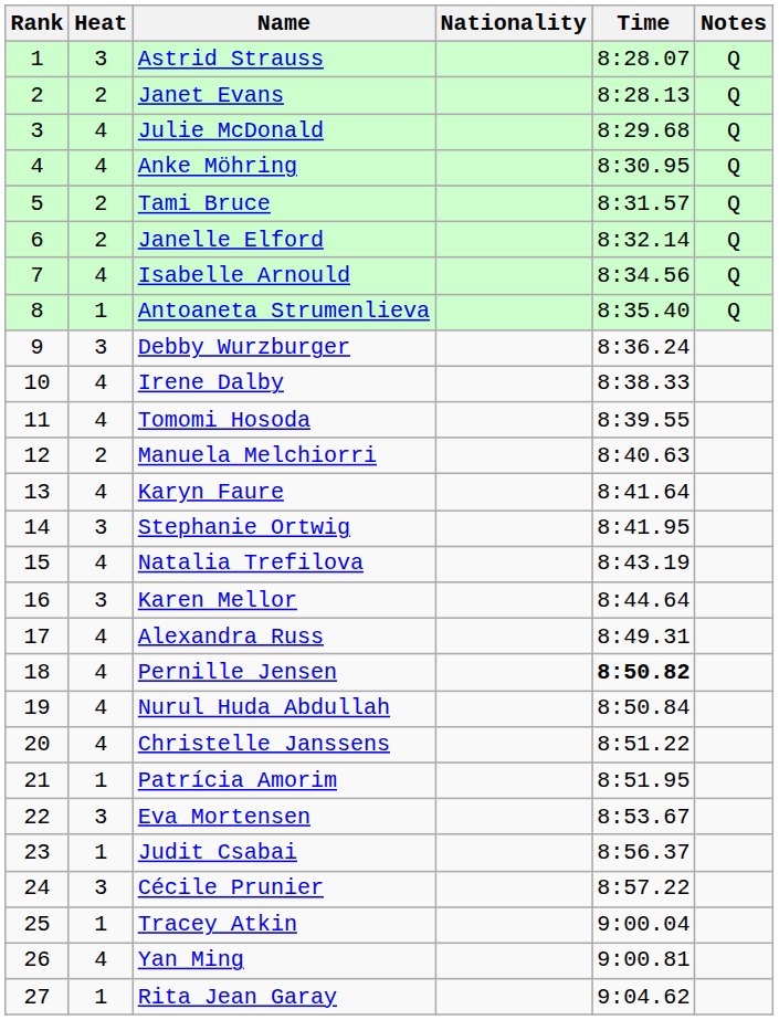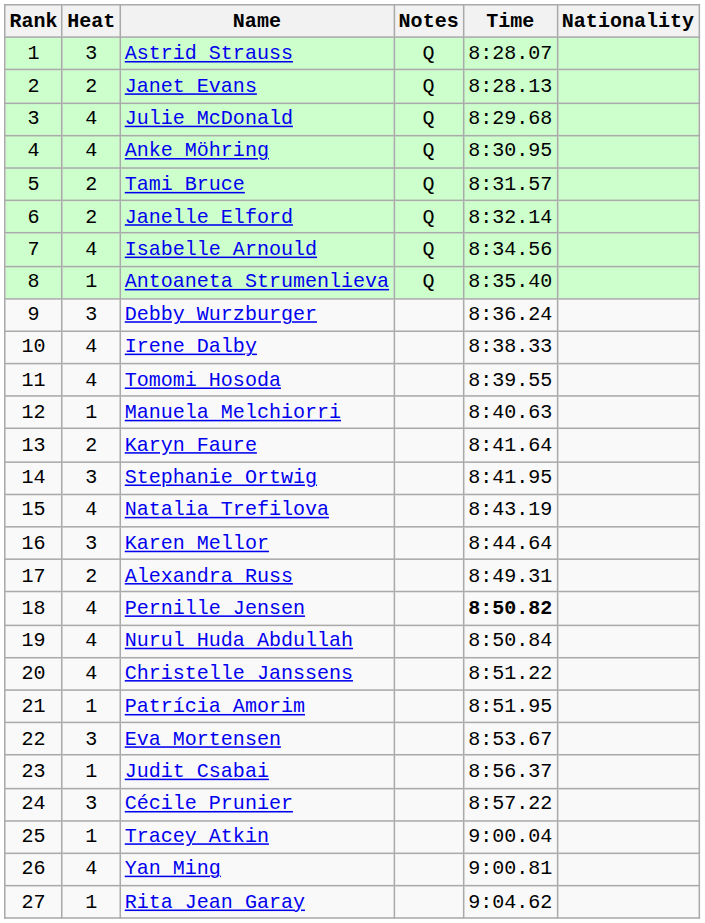columns swapped: Nationality <-> Notes
Manuela Melchiorri | Heat: 2 -> 1
Karyn Faure | Heat: 4 -> 2
Alexandra Russ | Heat: 4 -> 2
